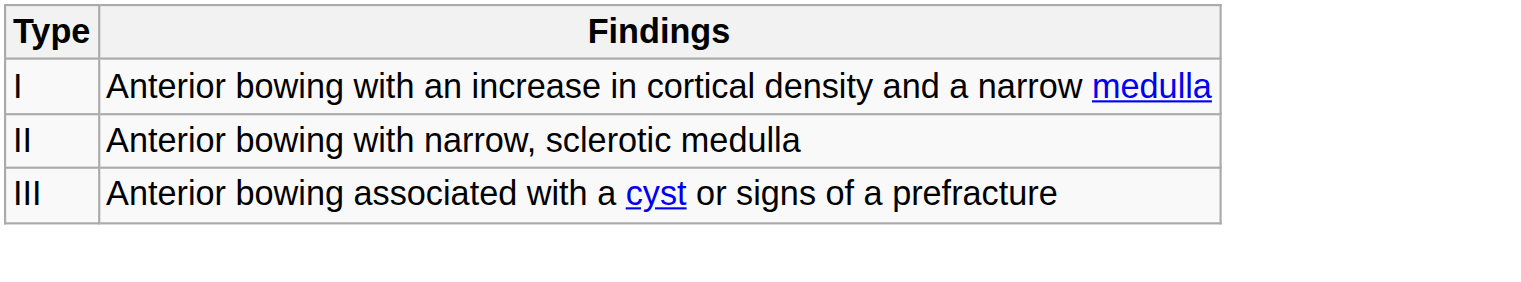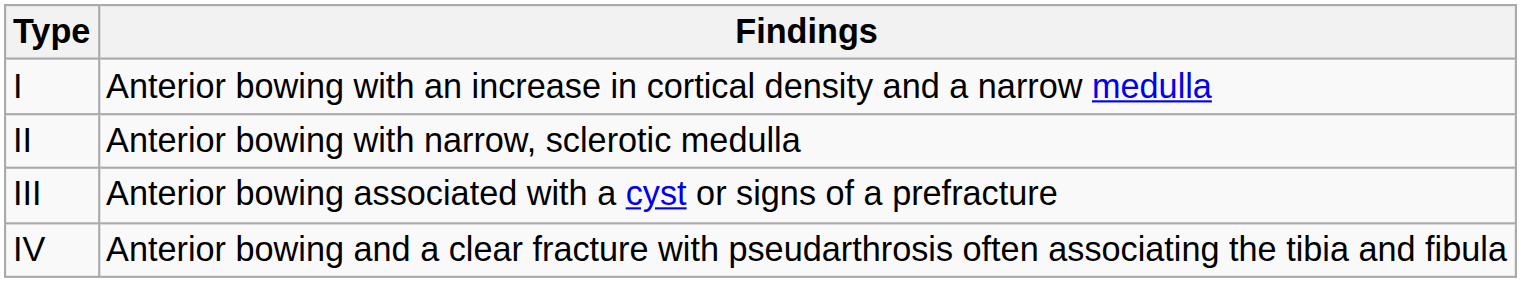+ row: IV | Anterior bowing and a clear fracture with pseudarthrosis often associating the tibia and fibula
